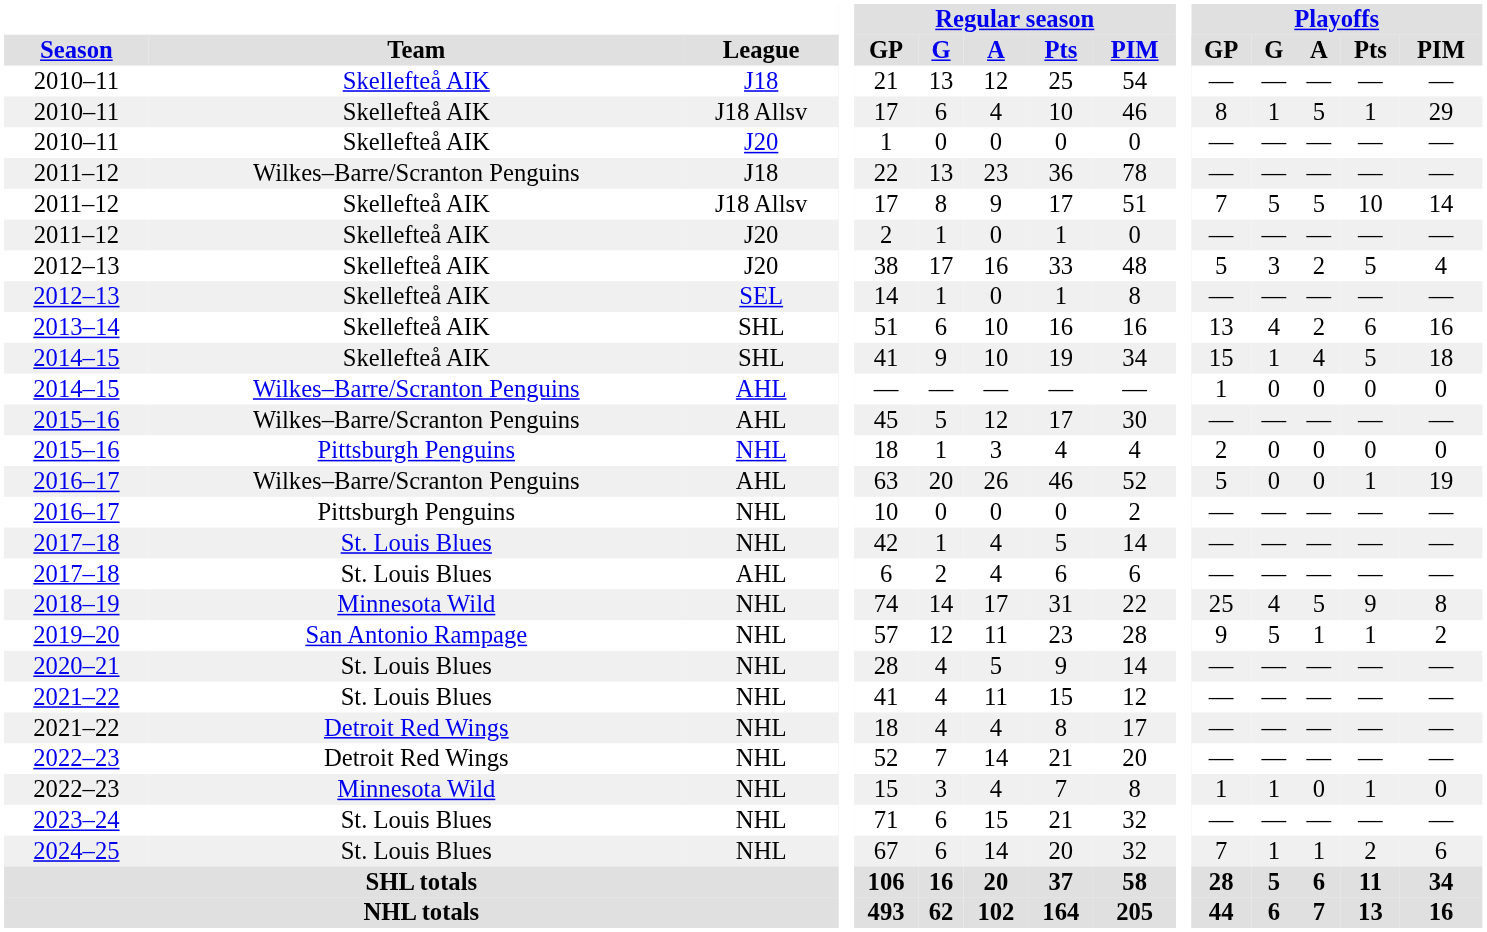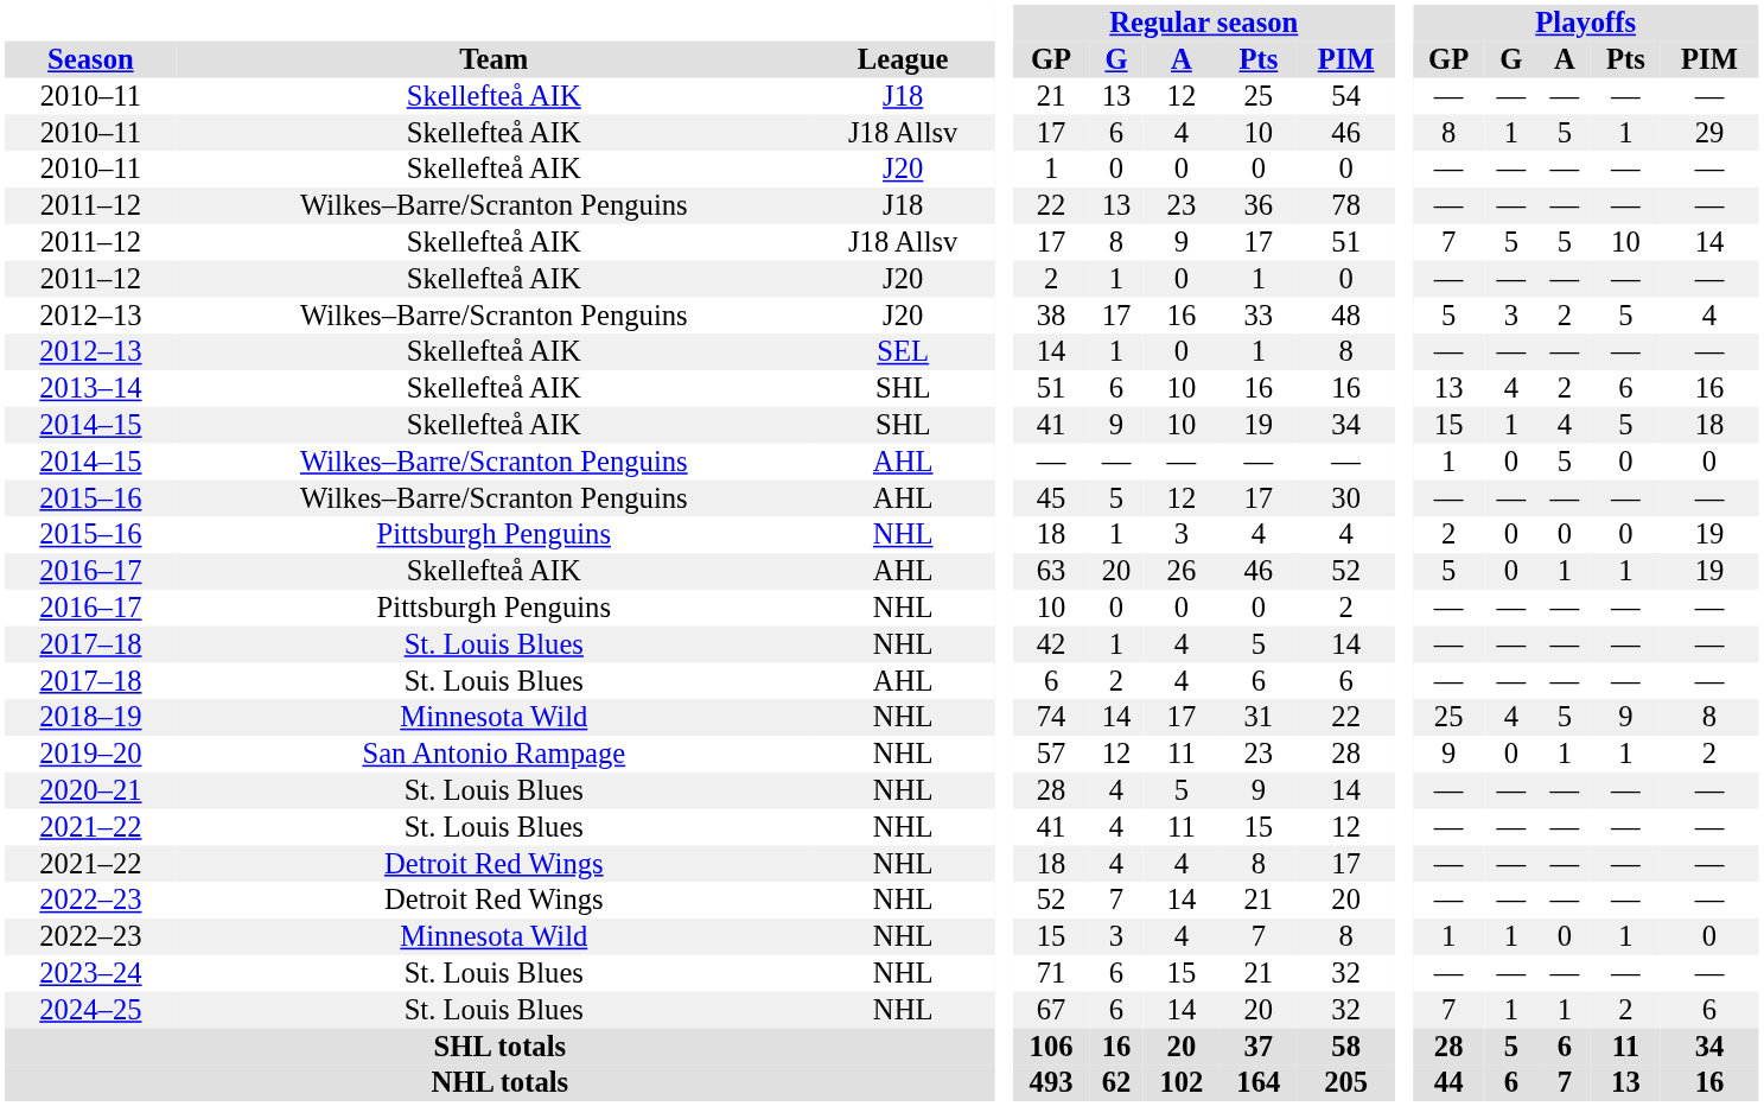2012–13 / J20 | Team: Skellefteå AIK -> Wilkes–Barre/Scranton Penguins
2014–15 / AHL | Playoffs / A: 0 -> 5
2015–16 / NHL | Playoffs / PIM: 0 -> 19
2016–17 / AHL | Team: Wilkes–Barre/Scranton Penguins -> Skellefteå AIK
2016–17 / AHL | Playoffs / A: 0 -> 1
2019–20 | Playoffs / G: 5 -> 0
